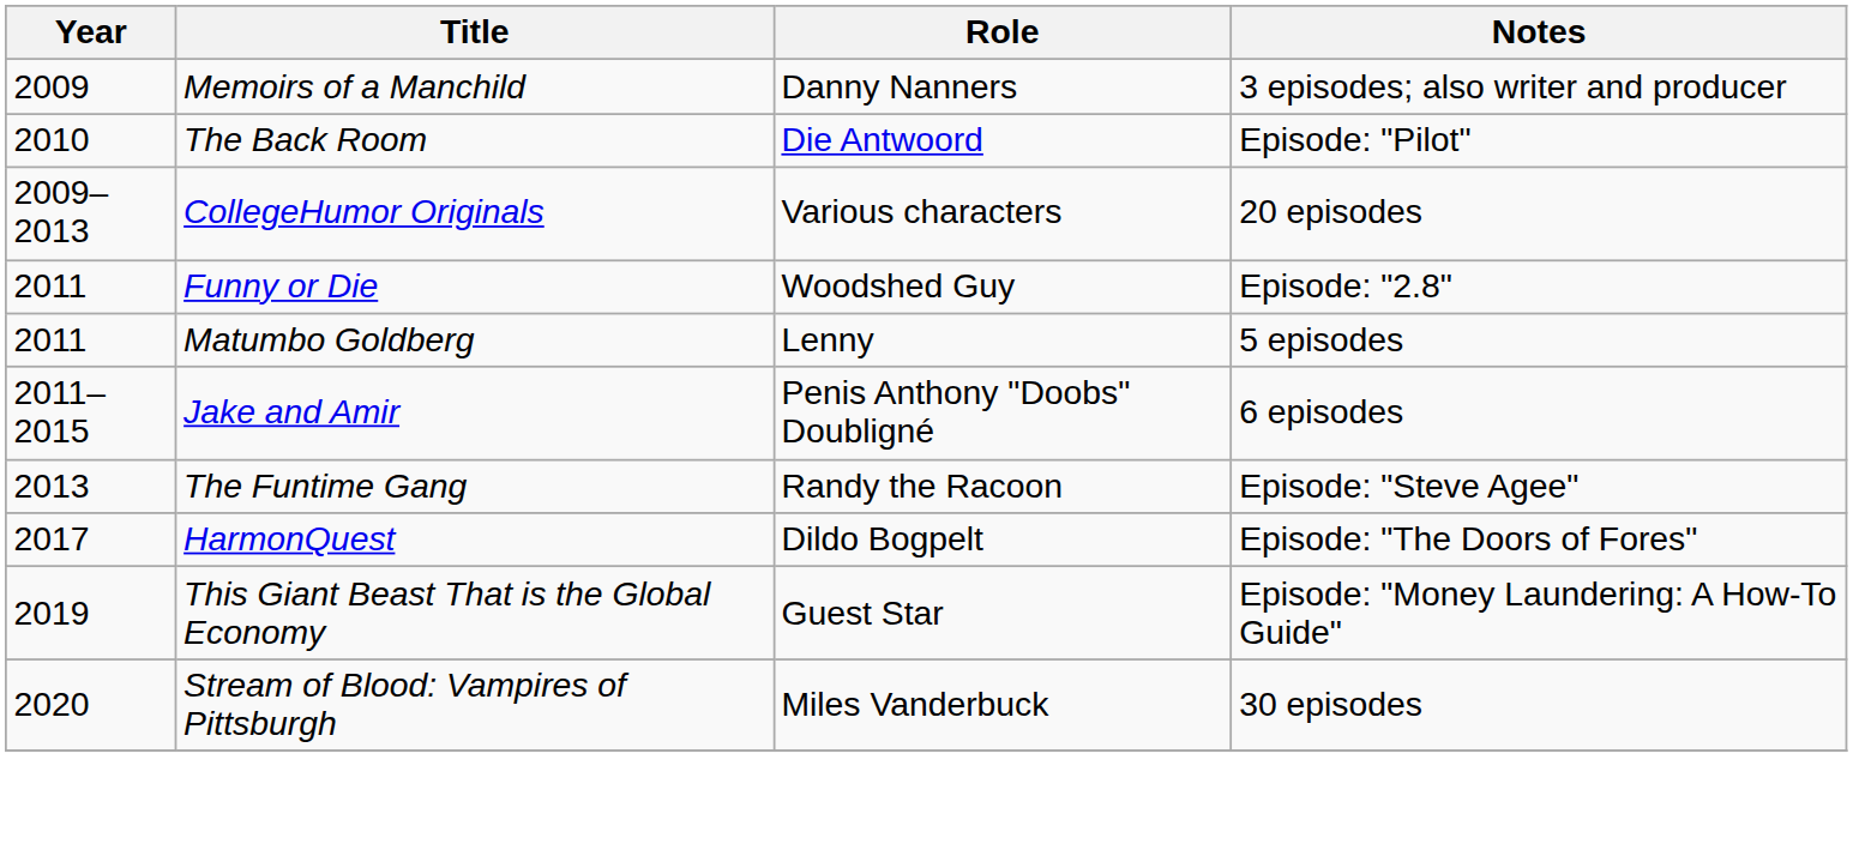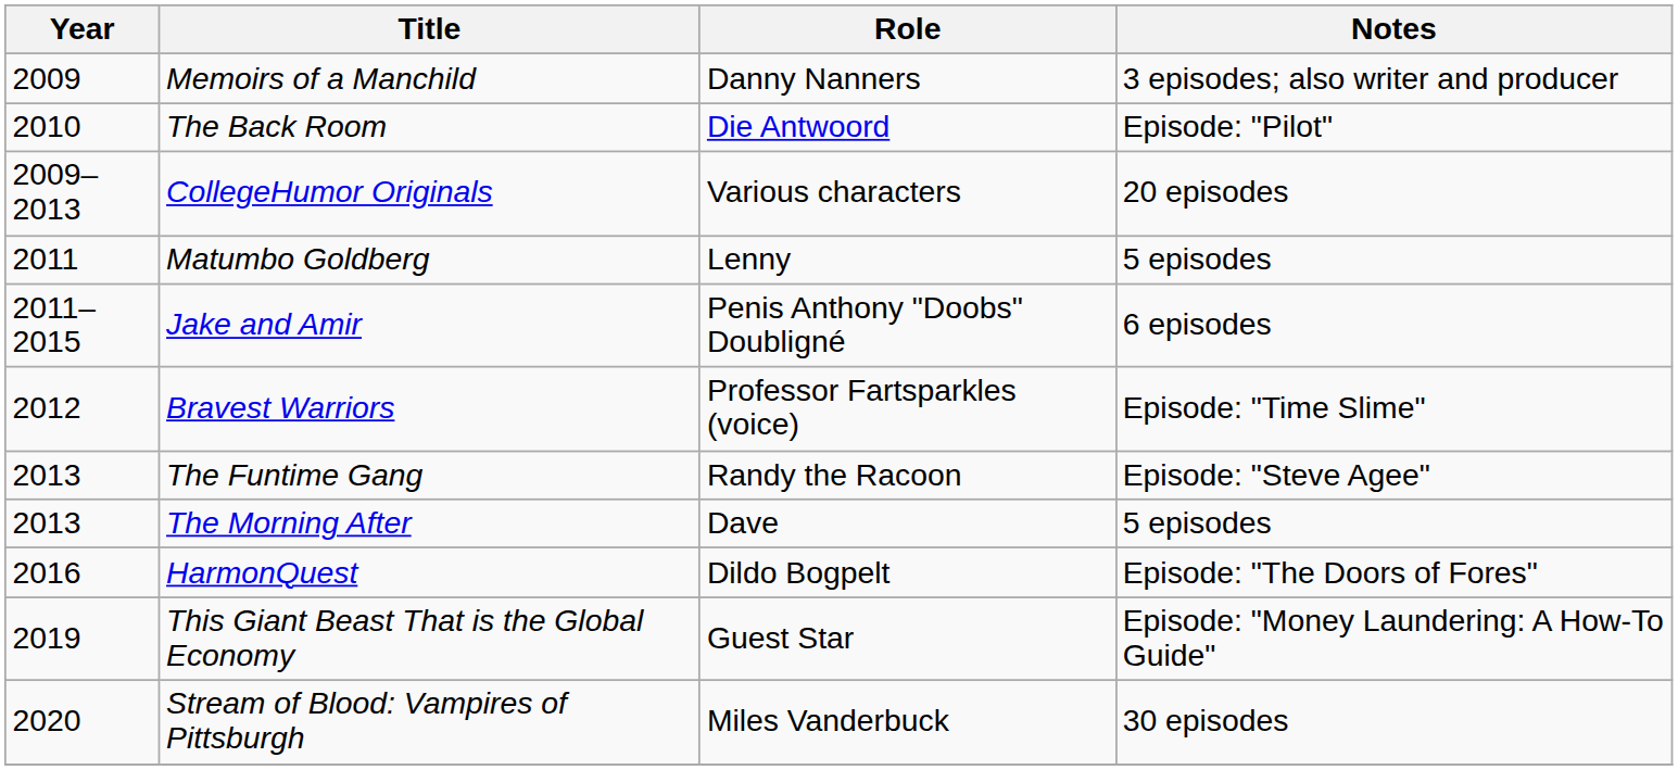- row: 2011 | Funny or Die | Woodshed Guy | Episode: "2.8"
+ row: 2012 | Bravest Warriors | Professor Fartsparkles (voice) | Episode: "Time Slime"
+ row: 2013 | The Morning After | Dave | 5 episodes
HarmonQuest | Year: 2017 -> 2016
